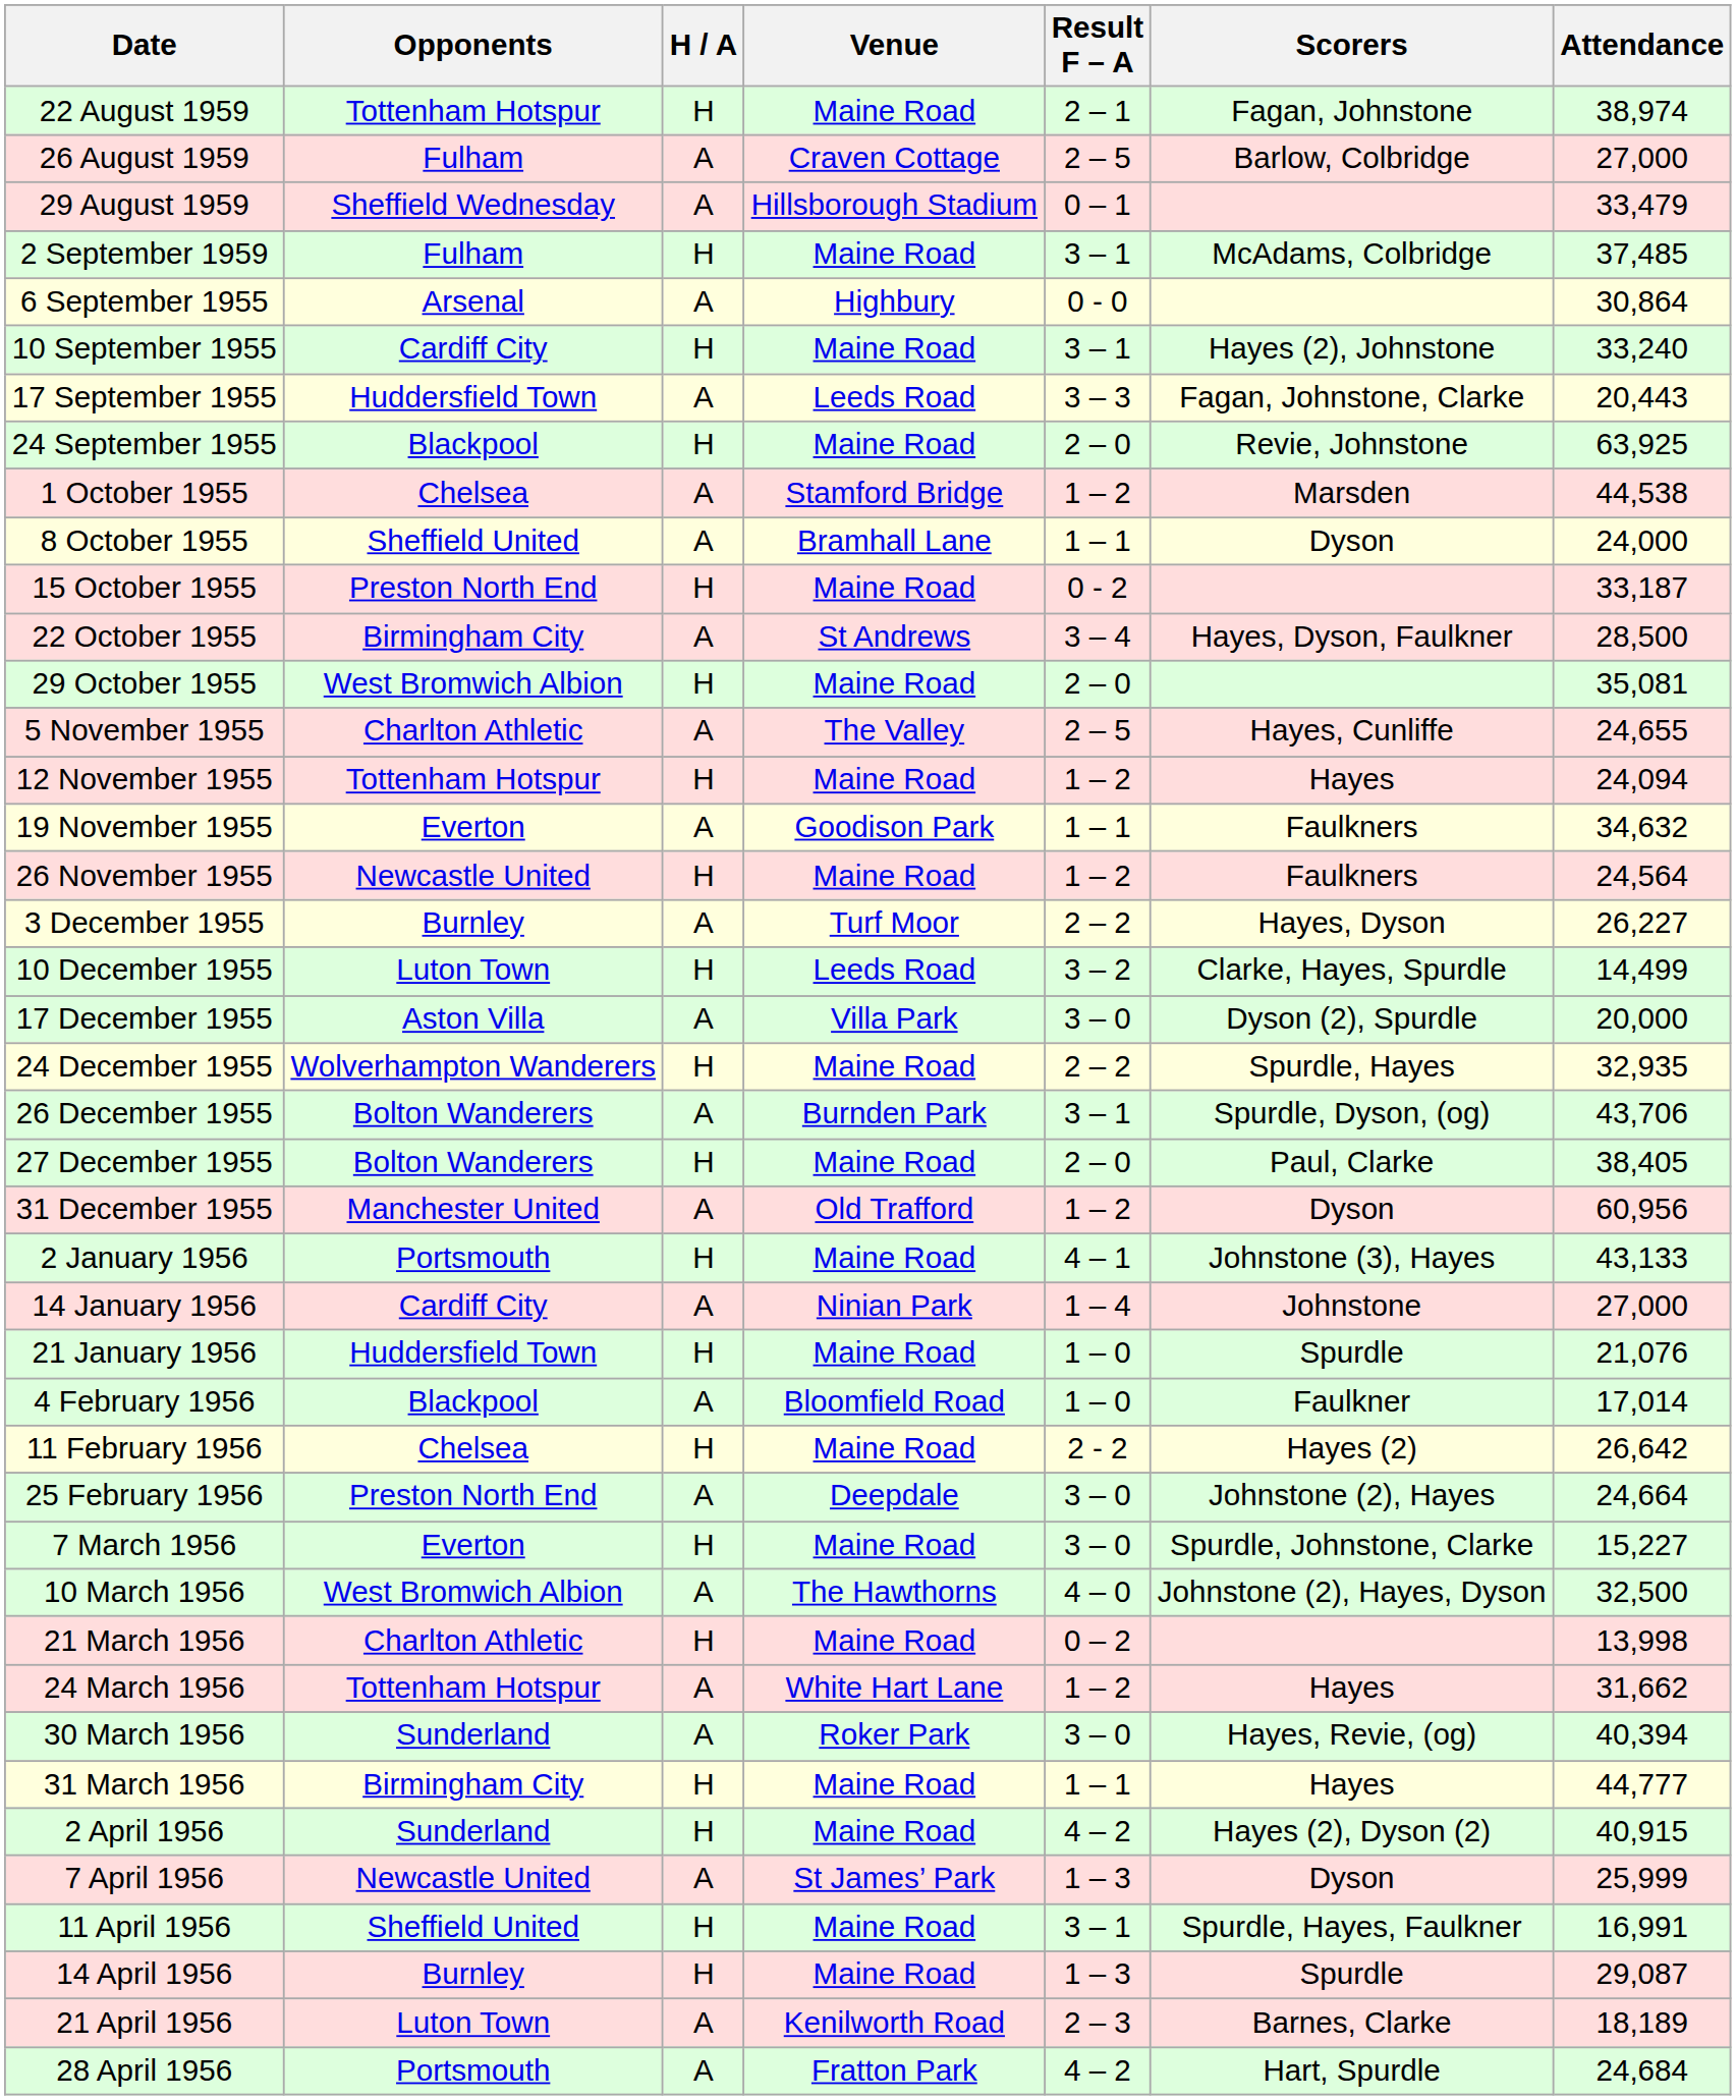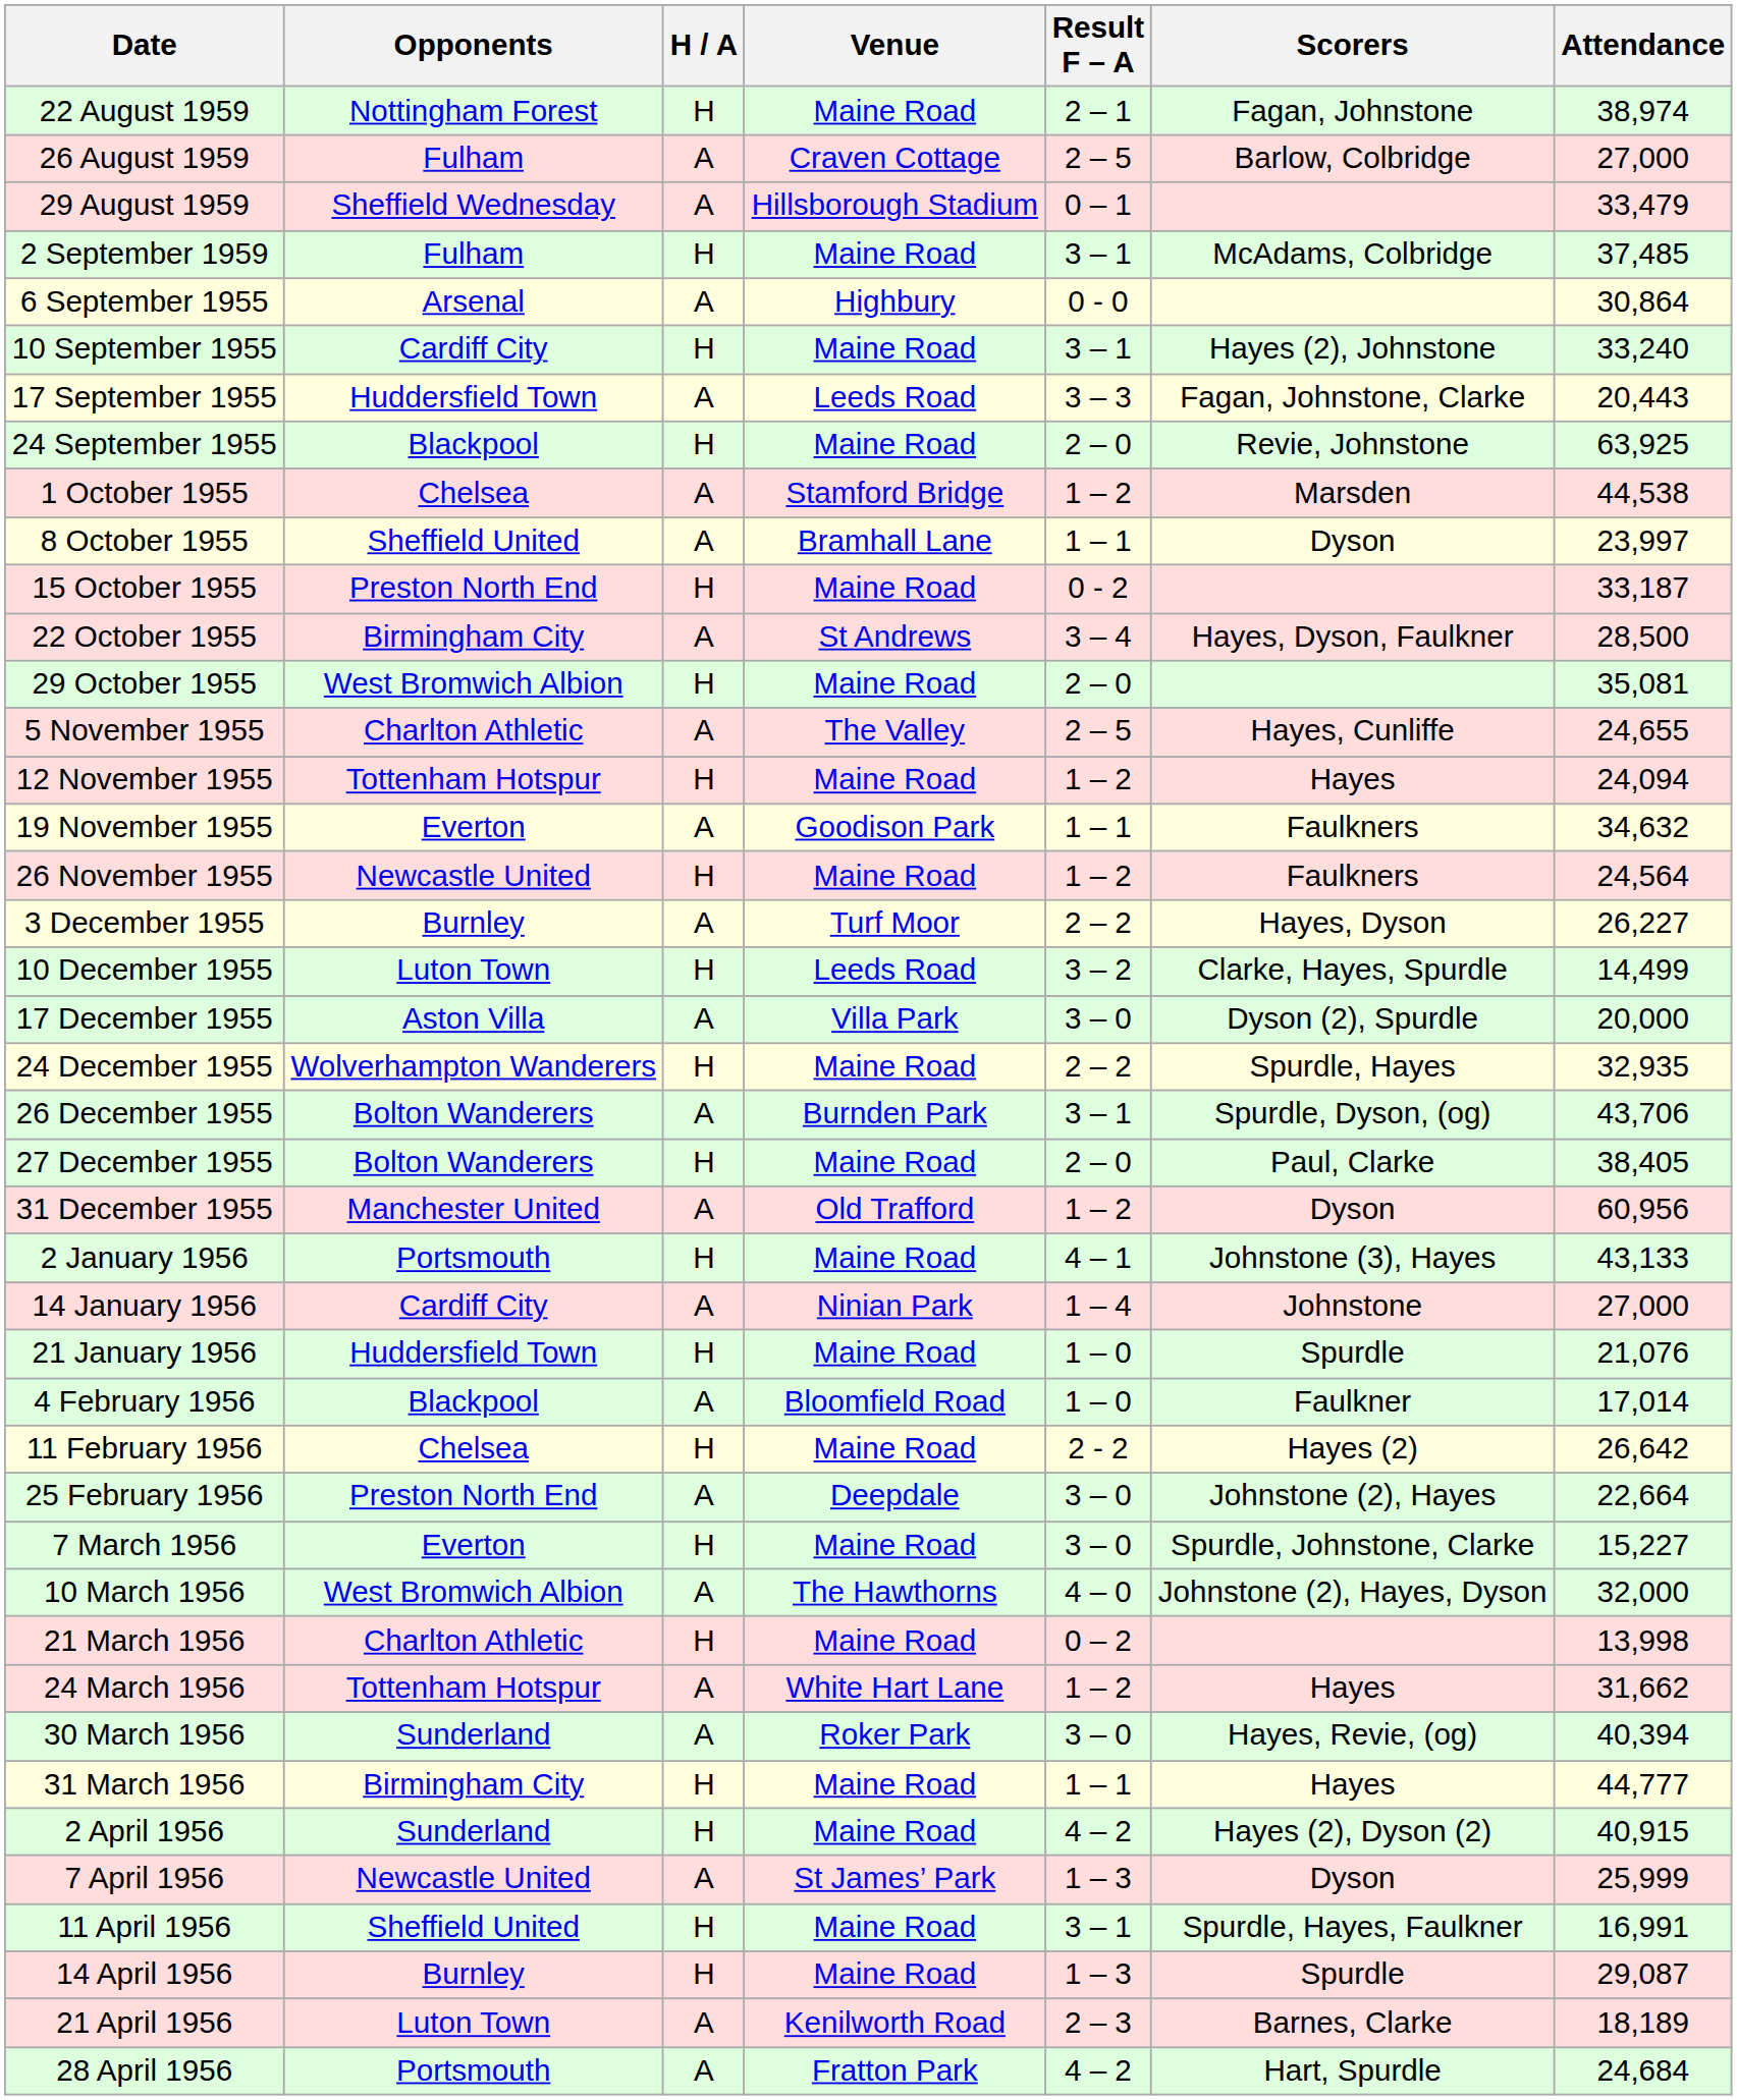22 August 1959 | Opponents: Tottenham Hotspur -> Nottingham Forest
8 October 1955 | Attendance: 24,000 -> 23,997
25 February 1956 | Attendance: 24,664 -> 22,664
10 March 1956 | Attendance: 32,500 -> 32,000
